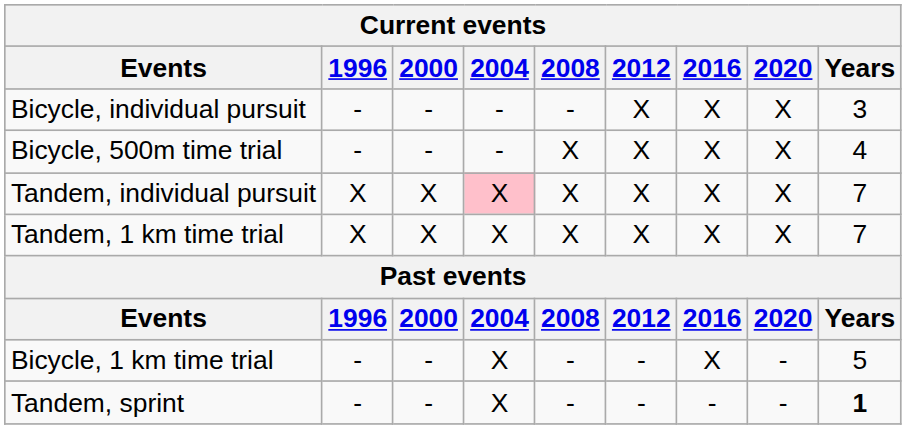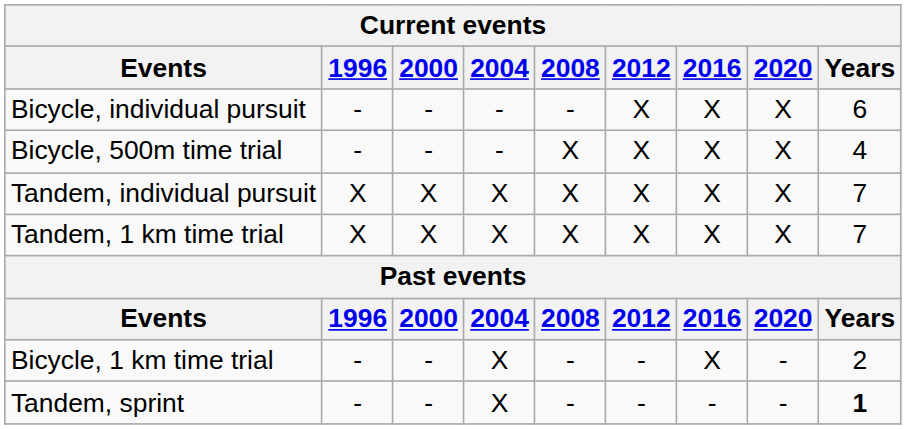Bicycle, individual pursuit | Years: 3 -> 6
Tandem, individual pursuit | 2004: pink background -> no background
Bicycle, 1 km time trial | Years: 5 -> 2
